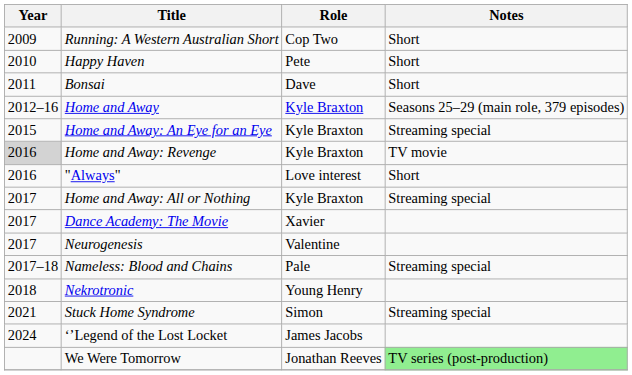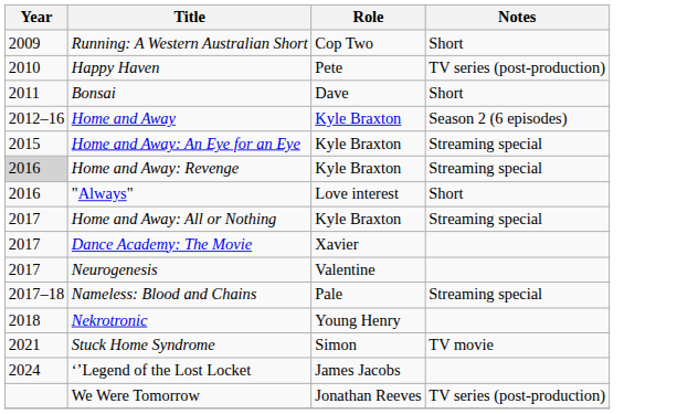Happy Haven | Notes: Short -> TV series (post-production)
Home and Away | Notes: Seasons 25–29 (main role, 379 episodes) -> Season 2 (6 episodes)
Home and Away: Revenge | Notes: TV movie -> Streaming special
Stuck Home Syndrome | Notes: Streaming special -> TV movie
We Were Tomorrow | Notes: lightgreen background -> no background
